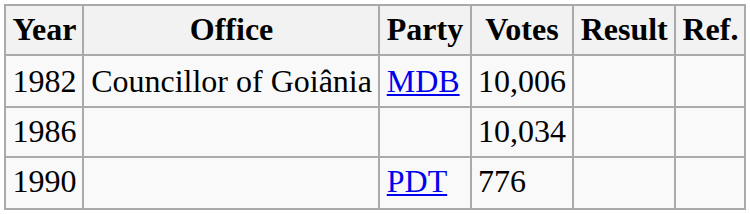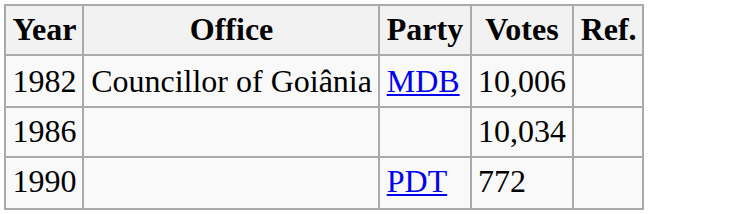- column: Result
PDT | Votes: 776 -> 772
